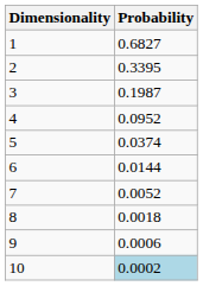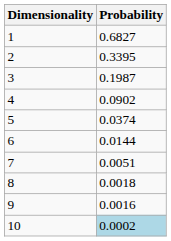4 | Probability: 0.0952 -> 0.0902
7 | Probability: 0.0052 -> 0.0051
9 | Probability: 0.0006 -> 0.0016
